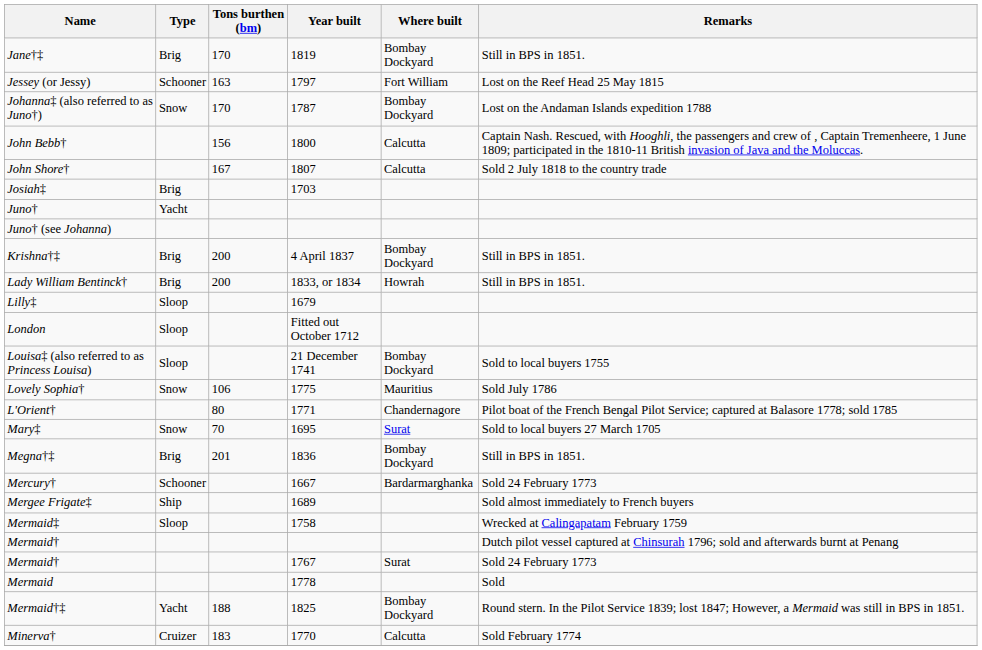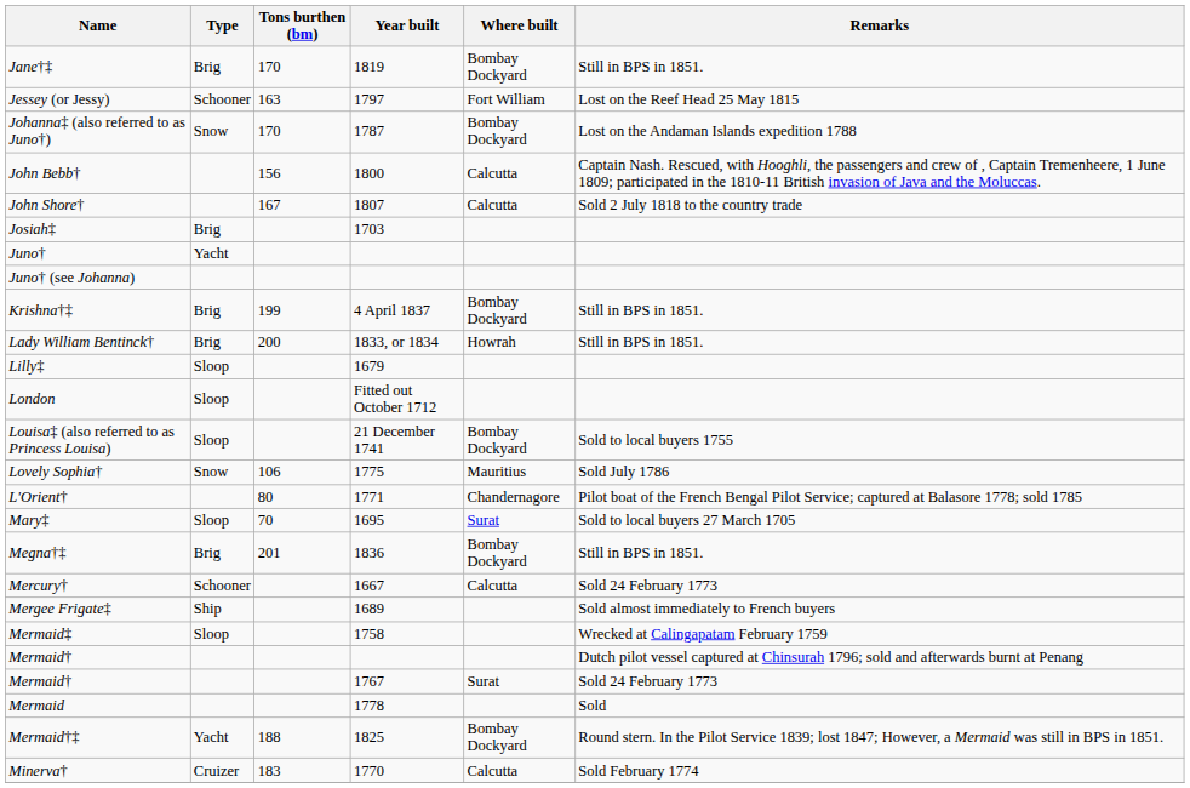Krishna†‡ | Tons burthen (bm): 200 -> 199
Mary‡ | Type: Snow -> Sloop
Mercury† | Where built: Bardarmarghanka -> Calcutta
